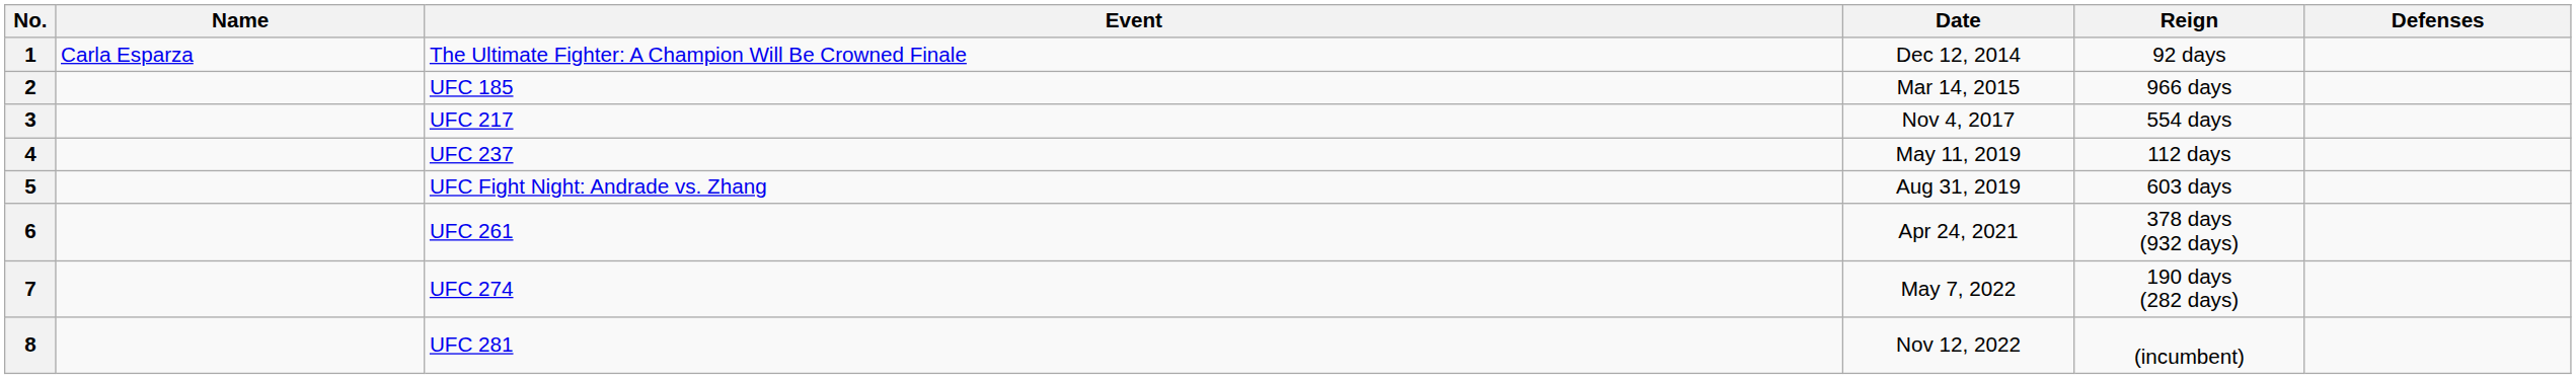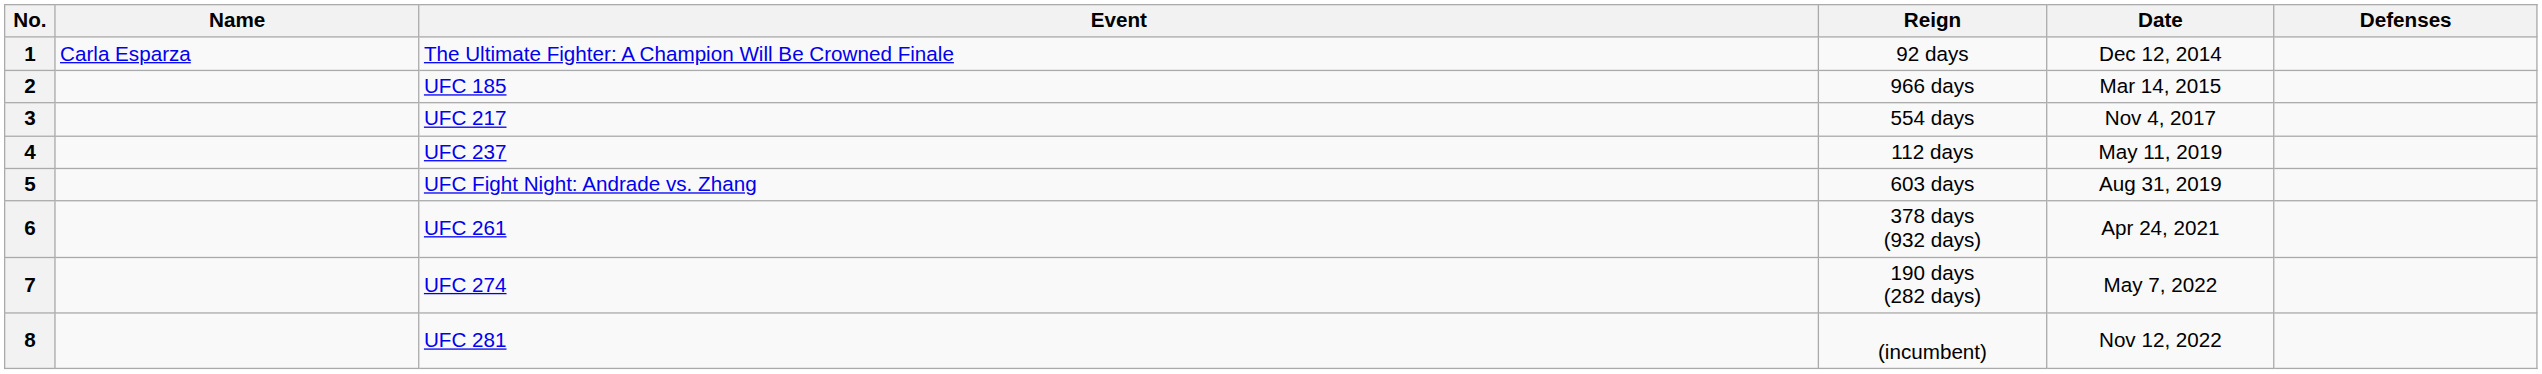columns swapped: Date <-> Reign
